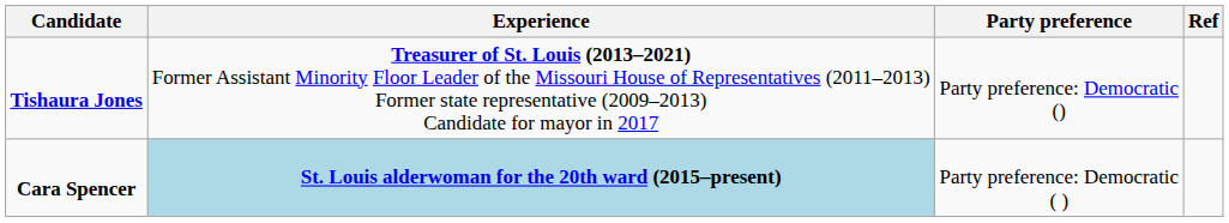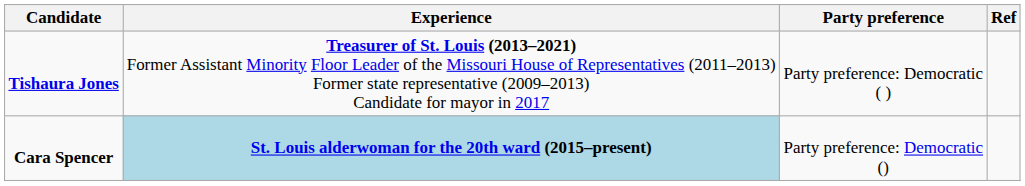Tishaura Jones | Party preference: Party preference: Democratic () -> Party preference: Democratic ( )
Cara Spencer | Party preference: Party preference: Democratic ( ) -> Party preference: Democratic ()
